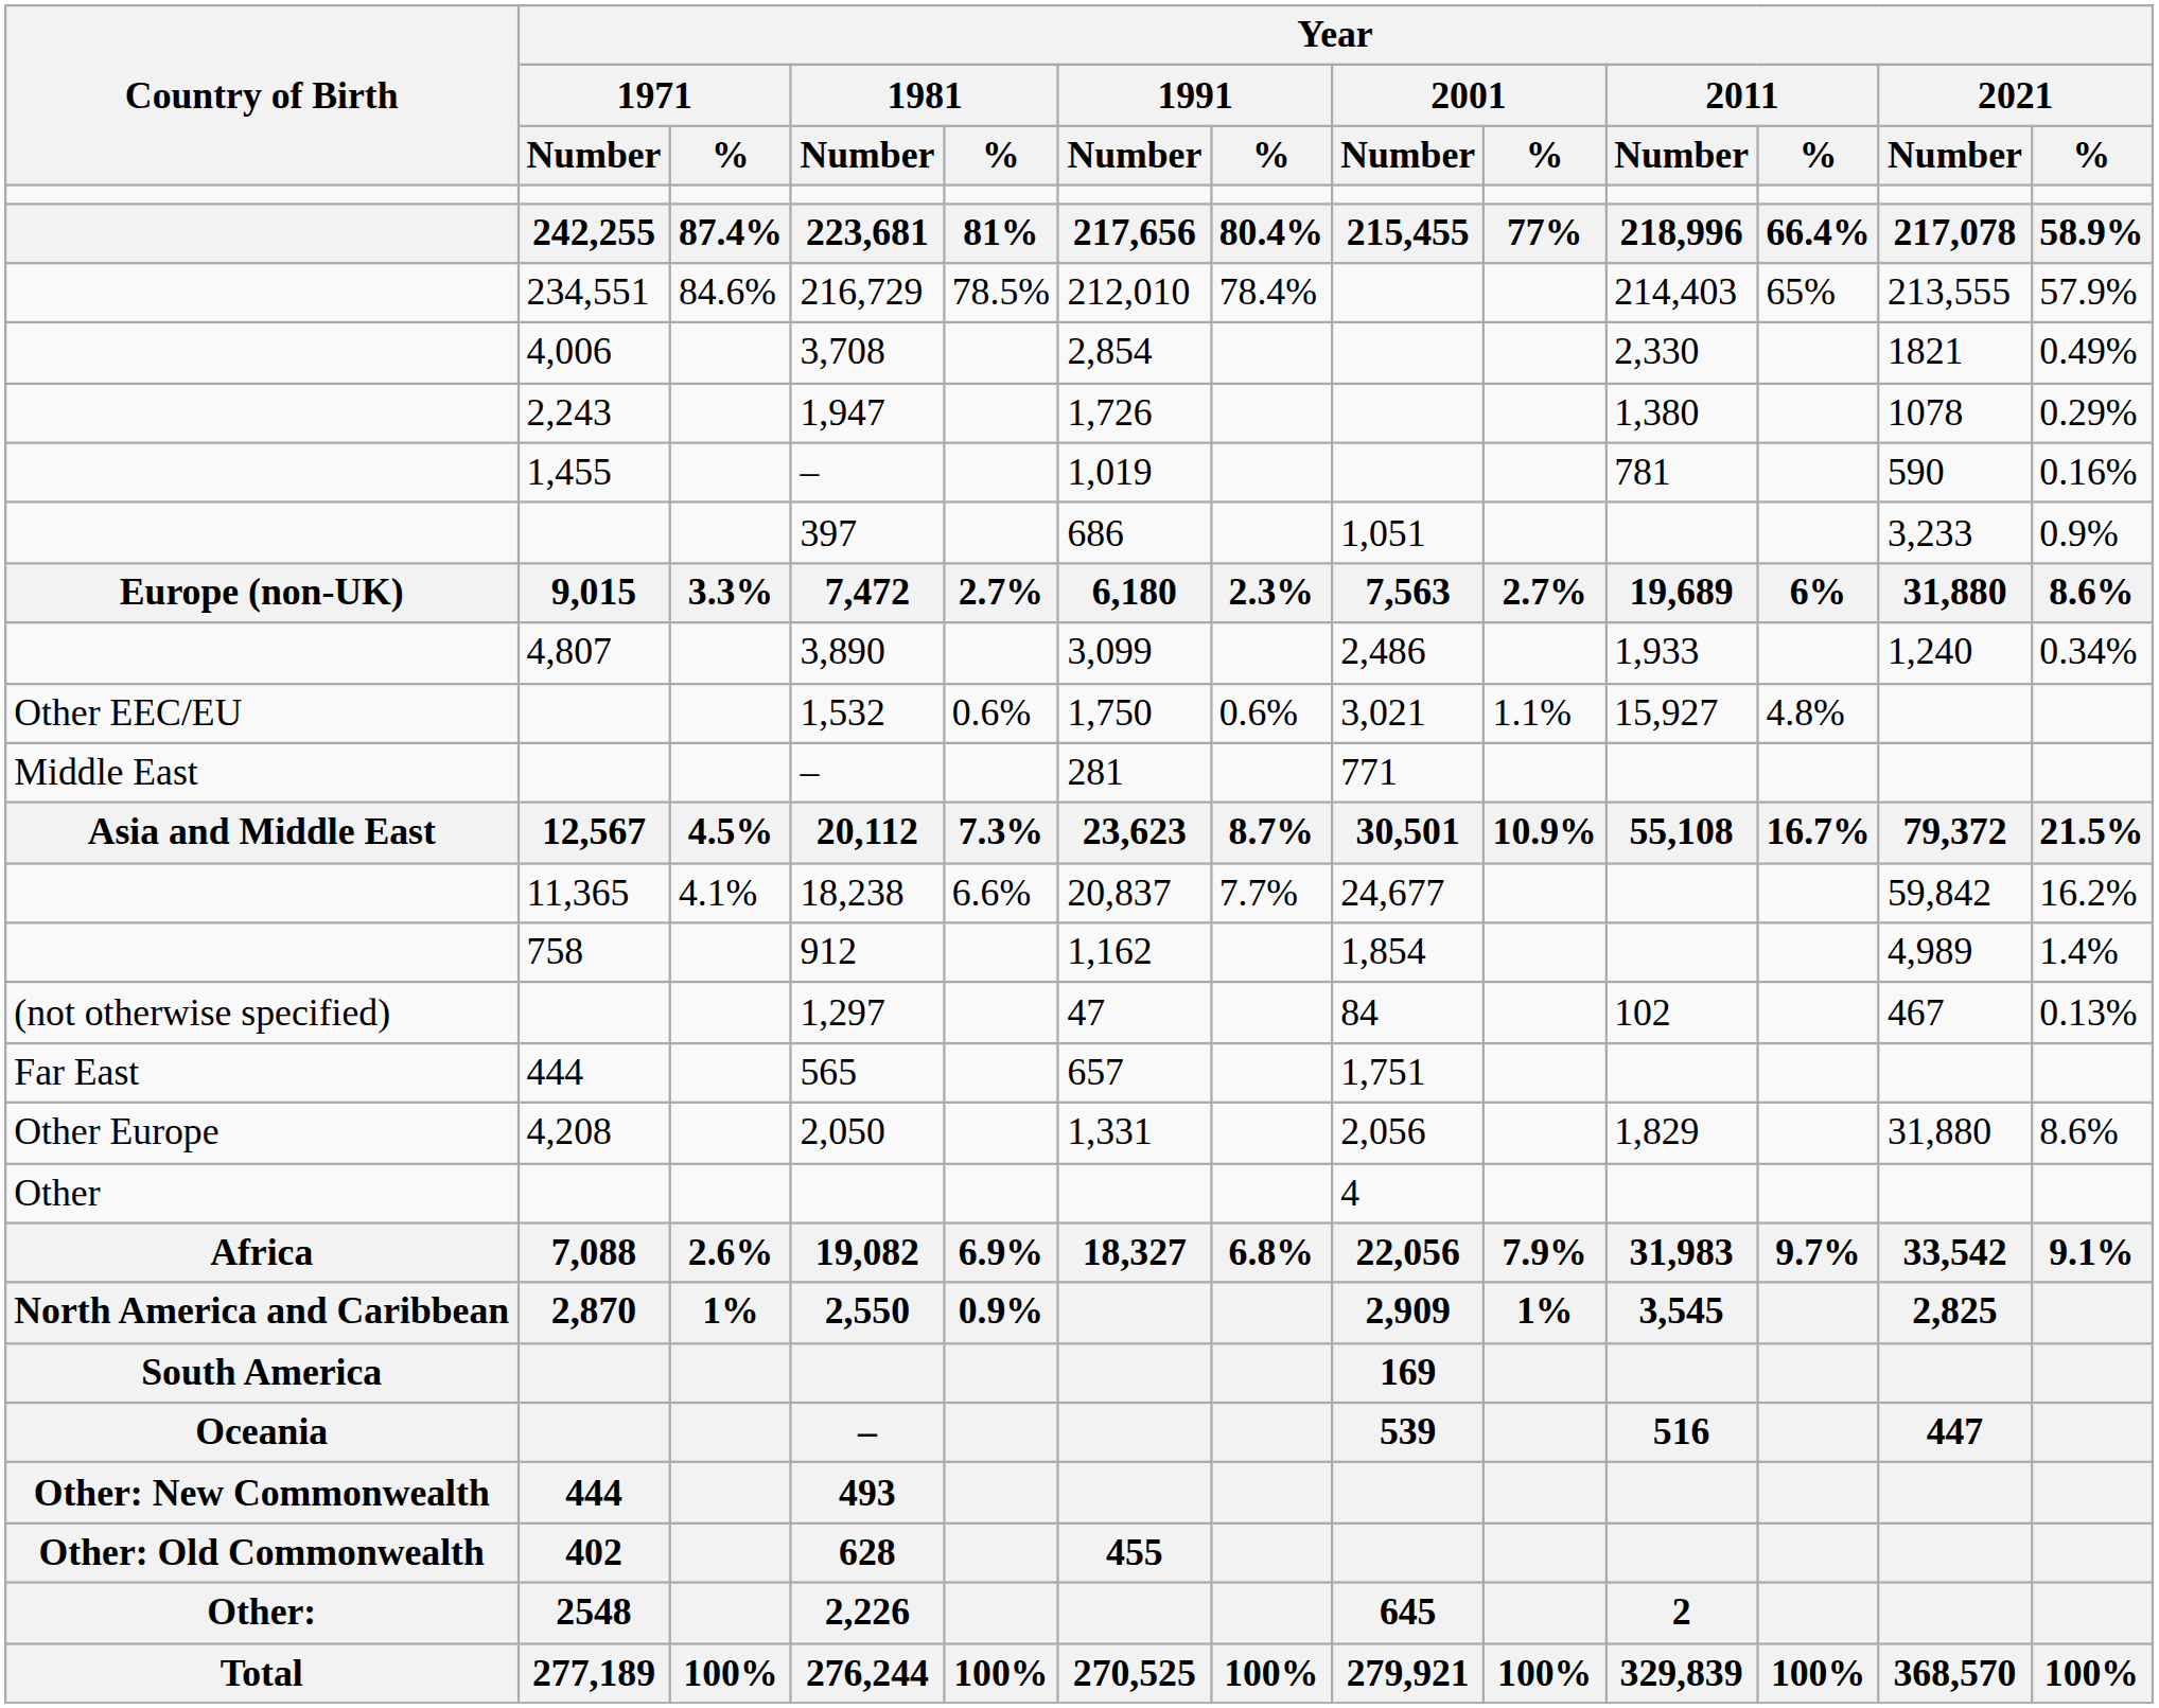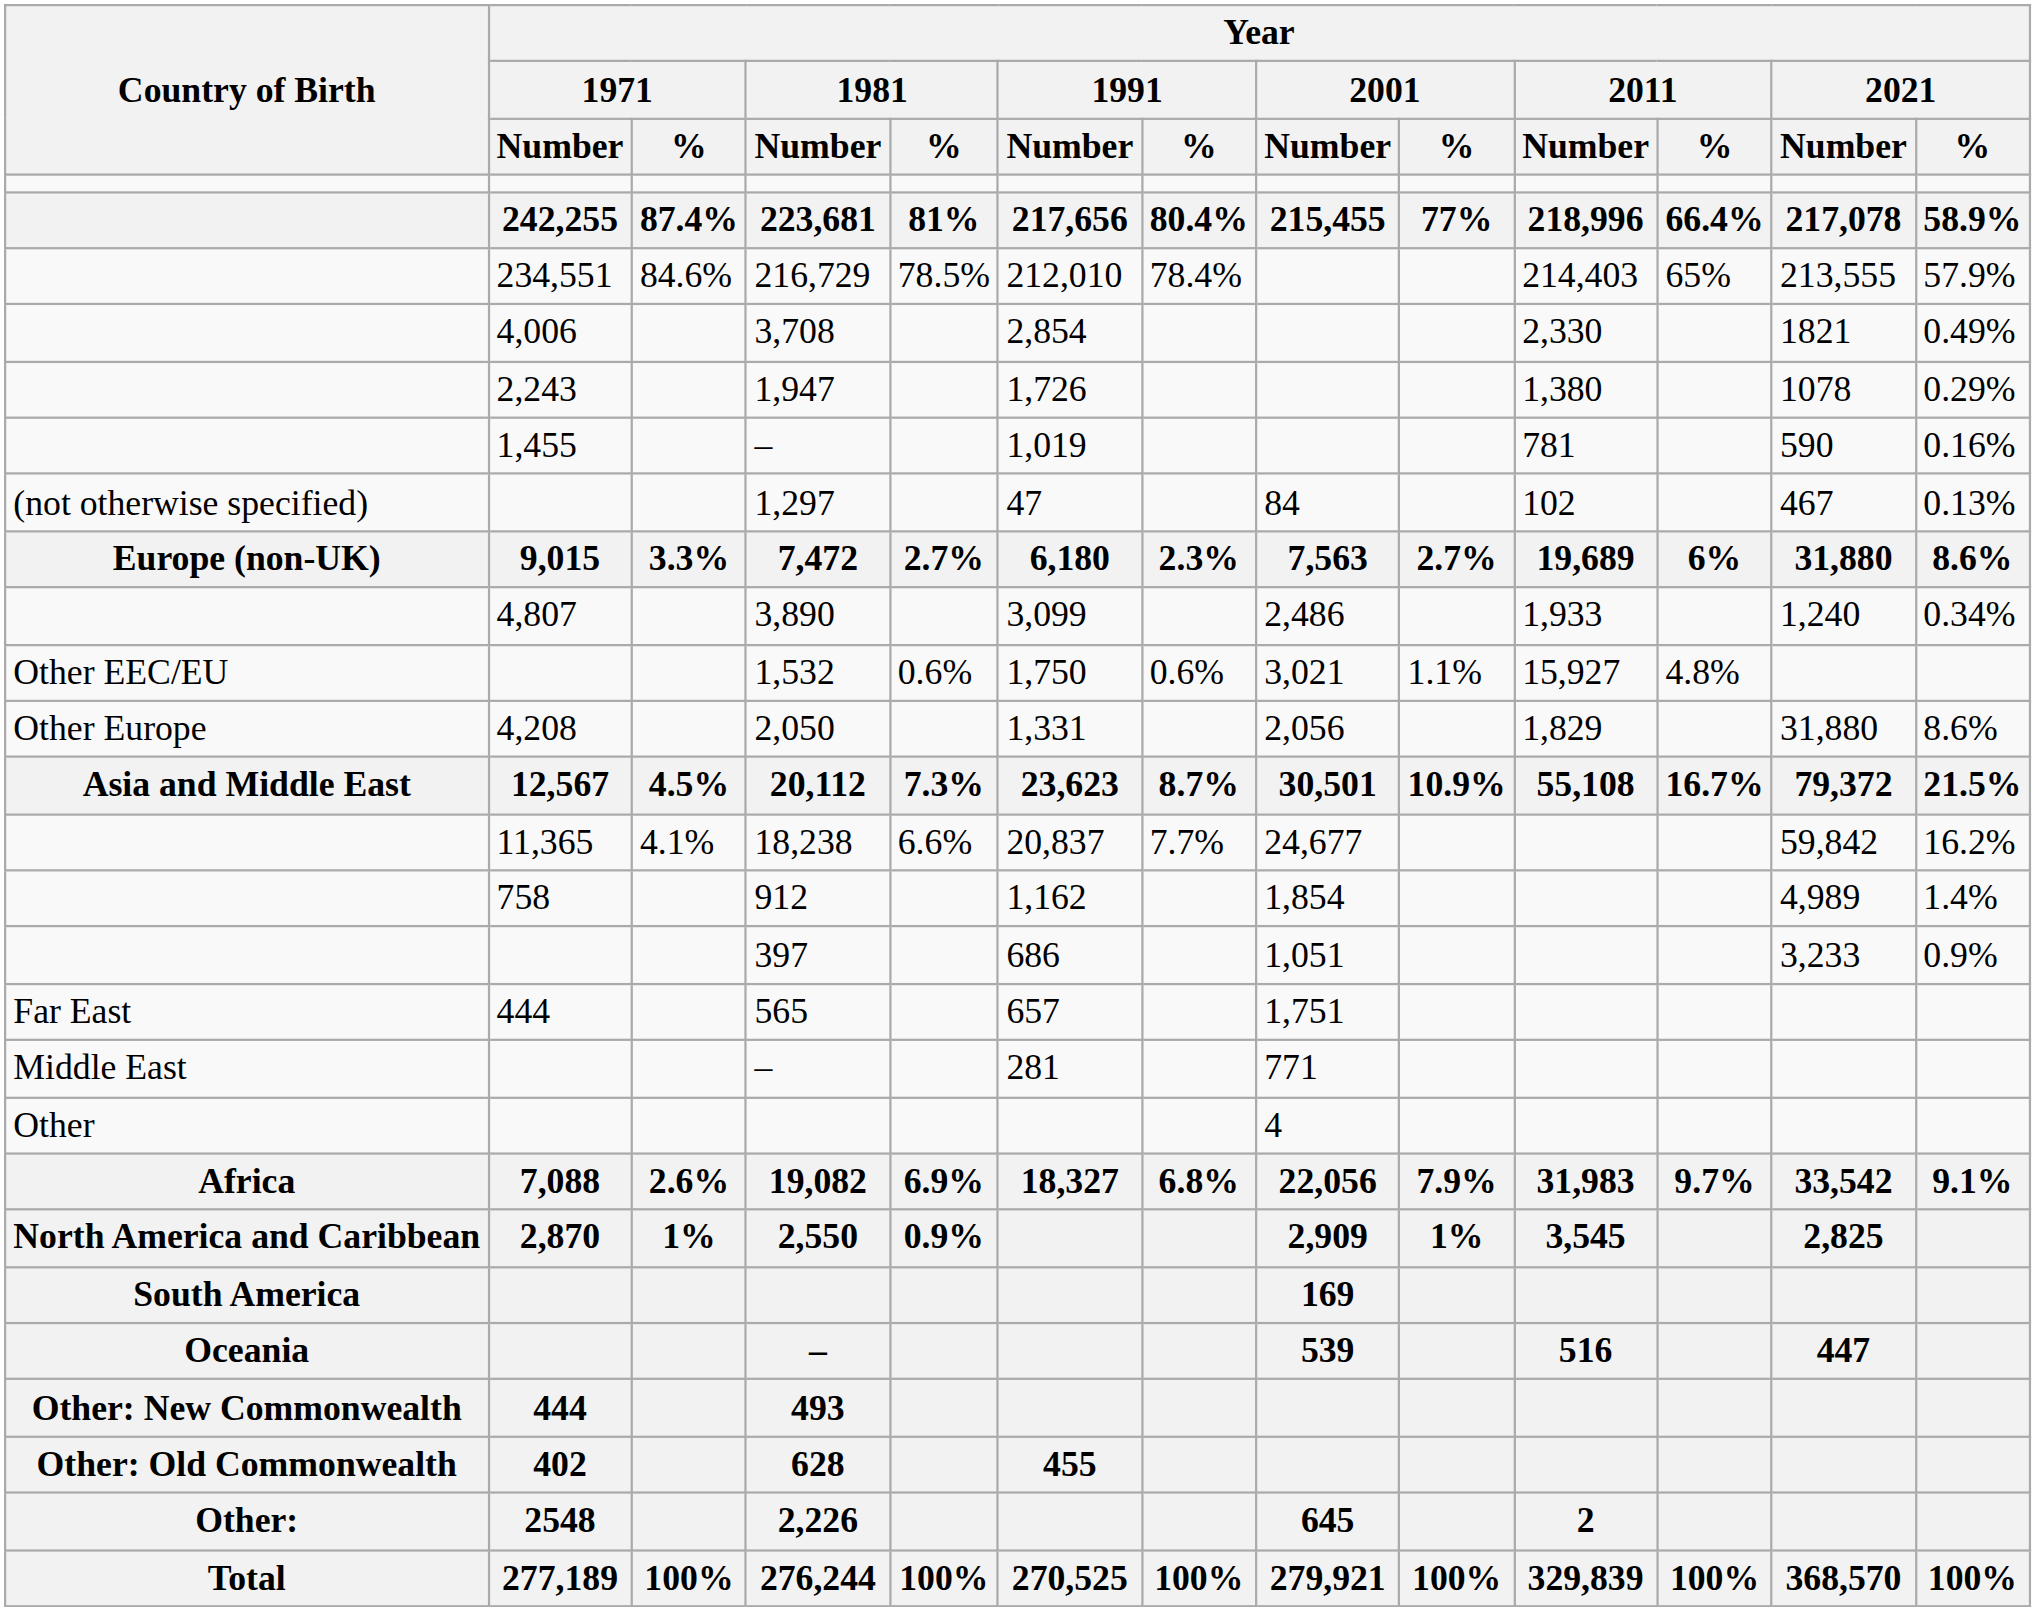rows swapped: 1,297 <-> 397
rows swapped: 2,050 <-> Middle East / –
